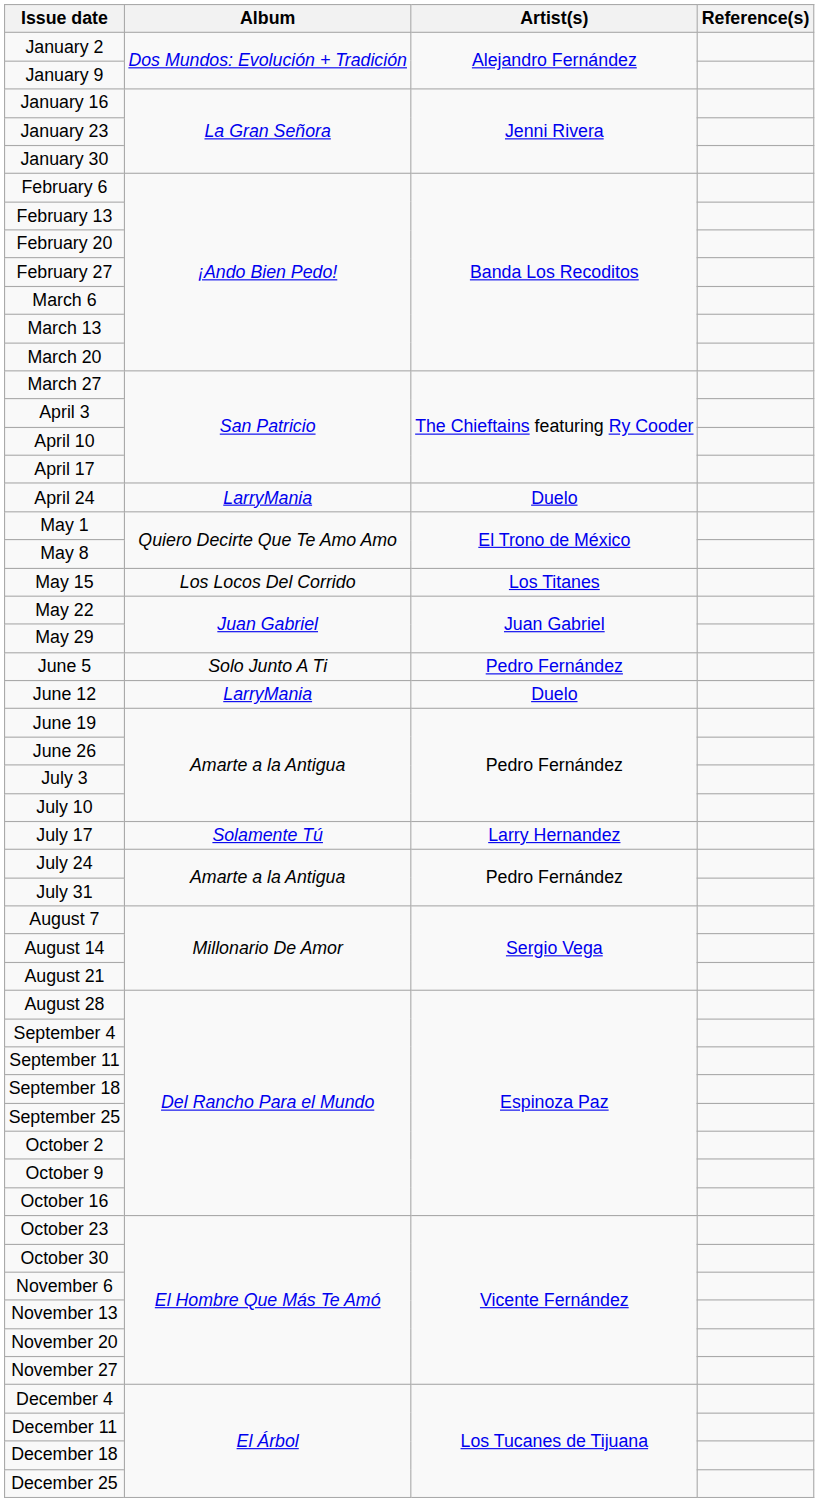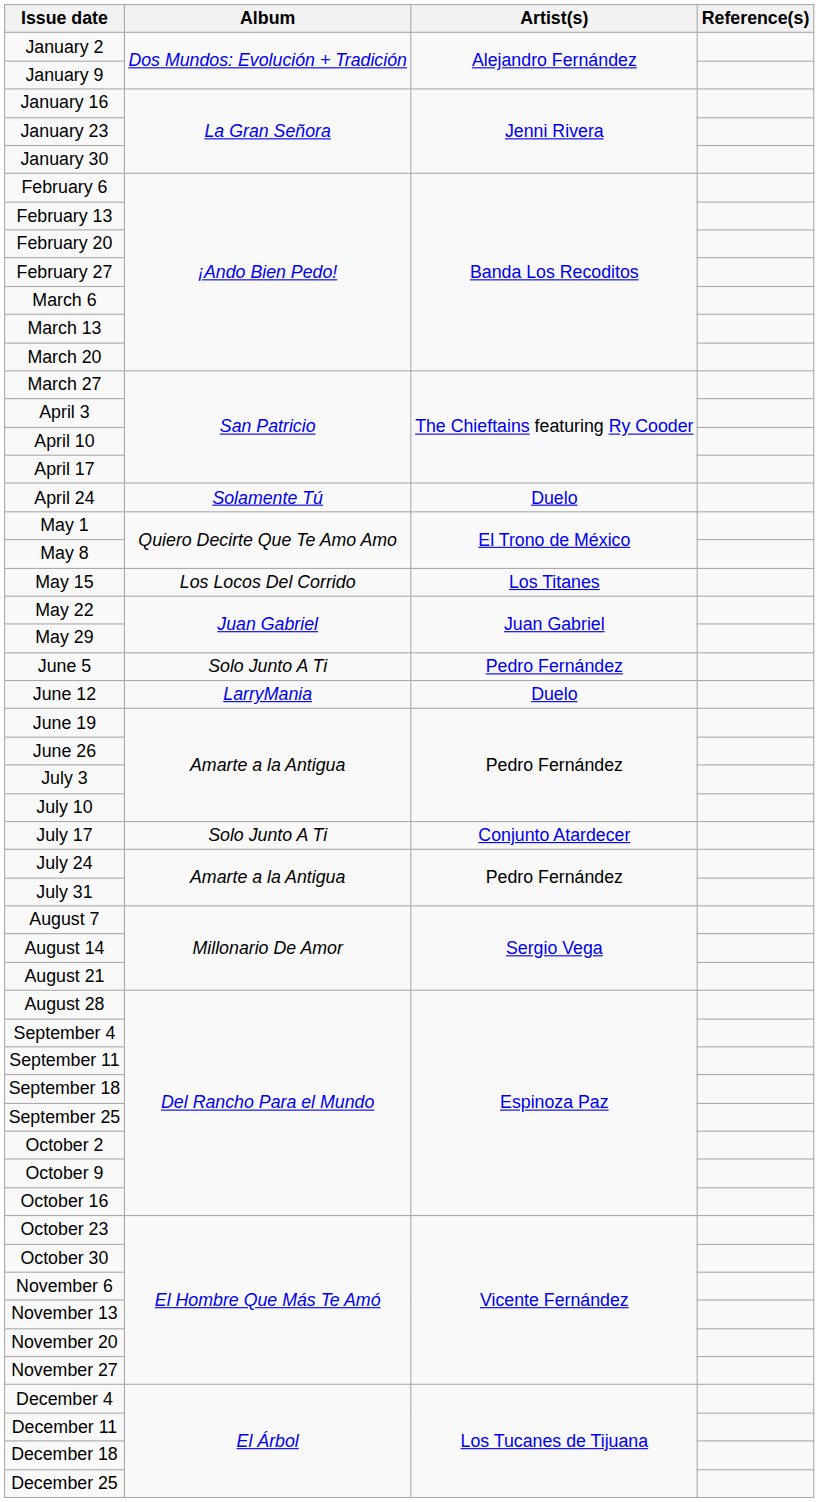April 24 | Album: LarryMania -> Solamente Tú
July 17 | Album: Solamente Tú -> Solo Junto A Ti
July 17 | Artist(s): Larry Hernandez -> Conjunto Atardecer
